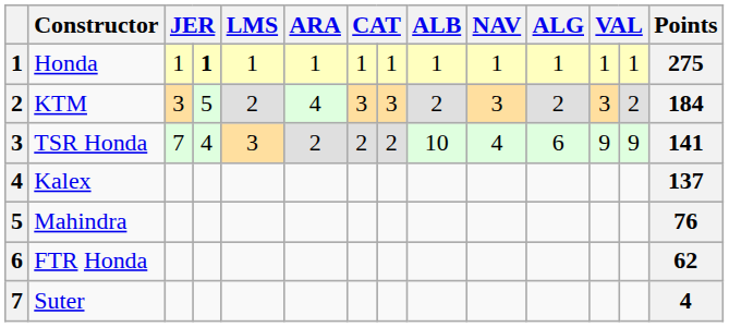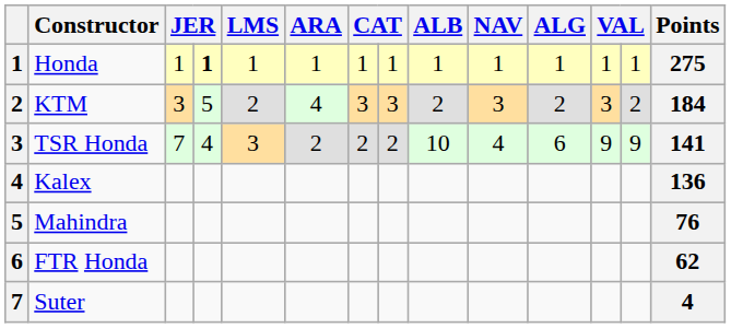Kalex | Points: 137 -> 136
